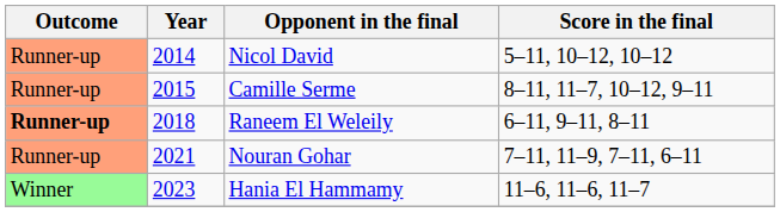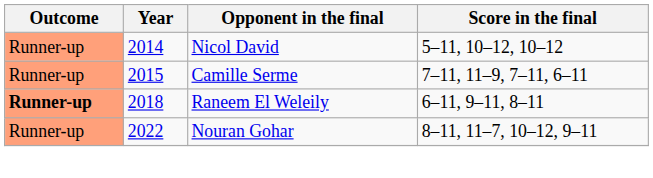Camille Serme | Score in the final: 8–11, 11–7, 10–12, 9–11 -> 7–11, 11–9, 7–11, 6–11
Nouran Gohar | Year: 2021 -> 2022
Nouran Gohar | Score in the final: 7–11, 11–9, 7–11, 6–11 -> 8–11, 11–7, 10–12, 9–11
- row: Winner | 2023 | Hania El Hammamy | 11–6, 11–6, 11–7
